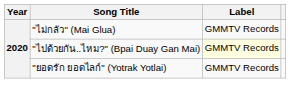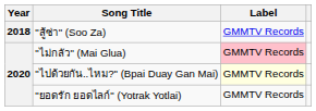+ row: 2018 | "สู้ซ่า" (Soo Za) | GMMTV Records
"ไม่กลัว" (Mai Glua) | Label: no background -> pink background
